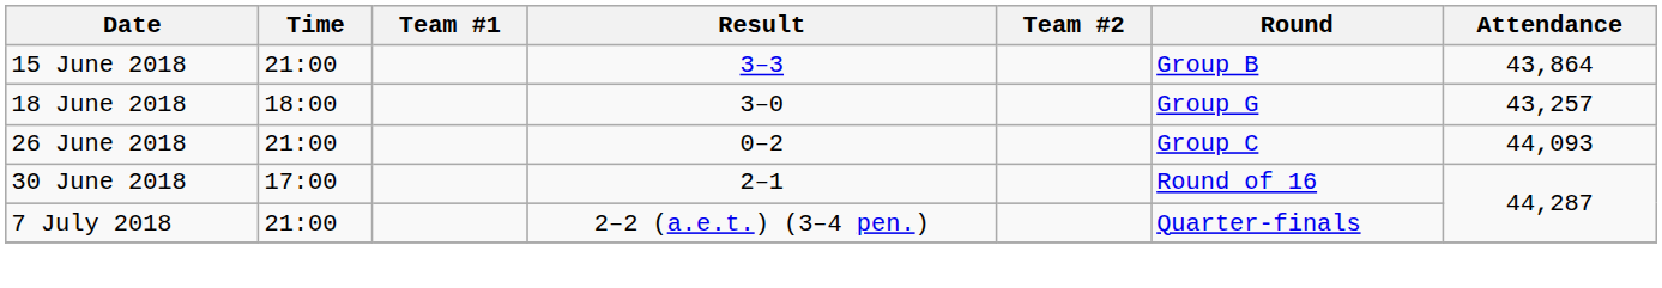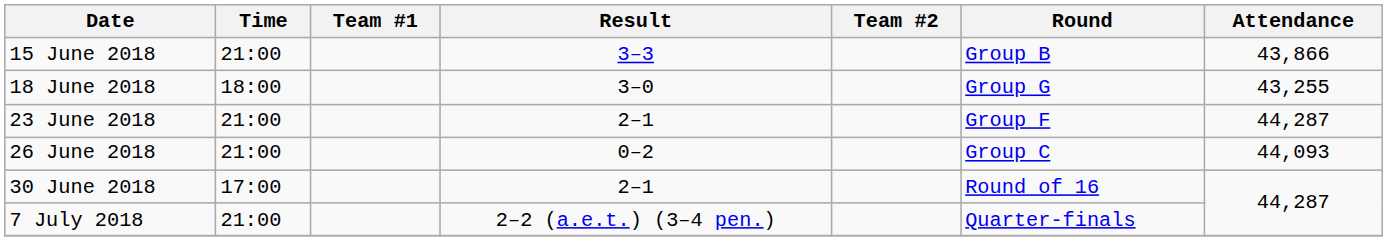15 June 2018 | Attendance: 43,864 -> 43,866
18 June 2018 | Attendance: 43,257 -> 43,255
+ row: 23 June 2018 | 21:00 | 2–1 | Group F | 44,287
